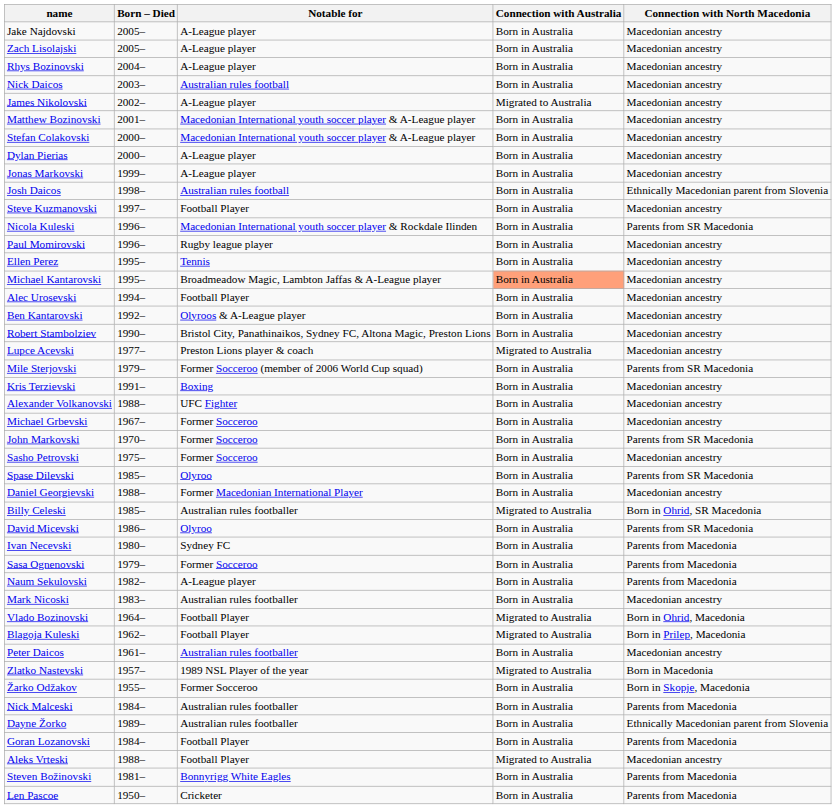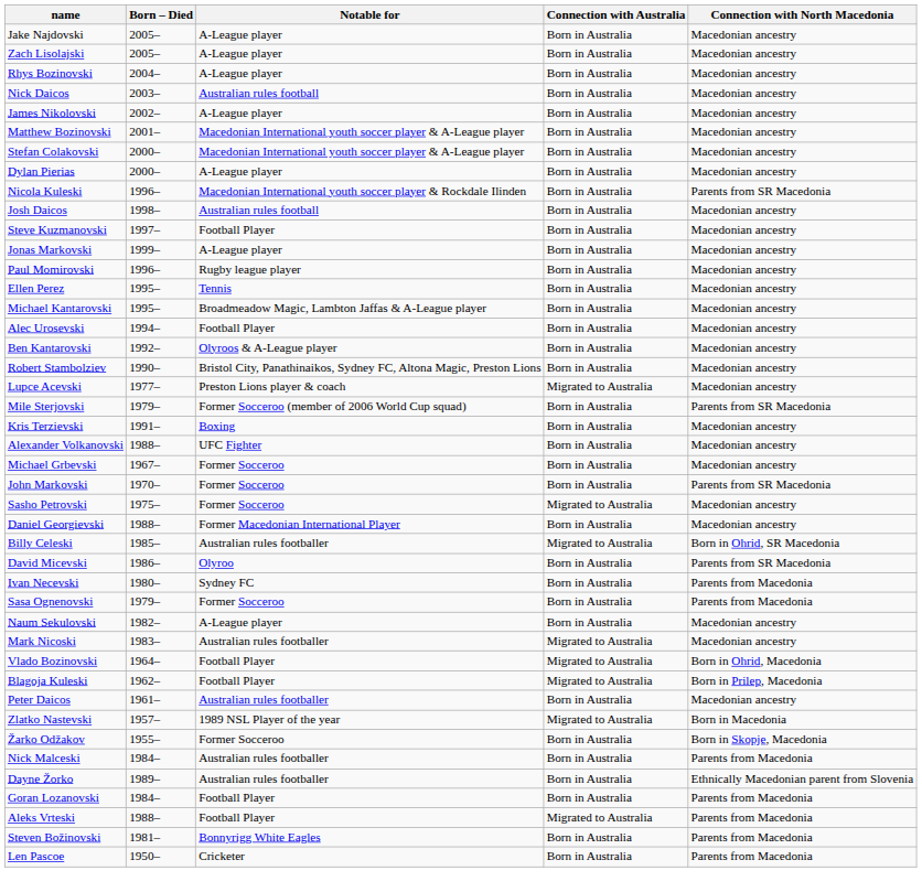James Nikolovski | Connection with Australia: Migrated to Australia -> Born in Australia
rows swapped: Jonas Markovski <-> Nicola Kuleski
Josh Daicos | Connection with North Macedonia: Ethnically Macedonian parent from Slovenia -> Macedonian ancestry
Michael Kantarovski | Connection with Australia: lightsalmon background -> no background
Sasho Petrovski | Connection with Australia: Born in Australia -> Migrated to Australia
- row: Spase Dilevski | 1985– | Olyroo | Born in Australia | Parents from SR Macedonia
Naum Sekulovski | Connection with North Macedonia: Parents from Macedonia -> Macedonian ancestry
Mark Nicoski | Connection with Australia: Born in Australia -> Migrated to Australia
Aleks Vrteski | Connection with North Macedonia: Macedonian ancestry -> Parents from Macedonia
